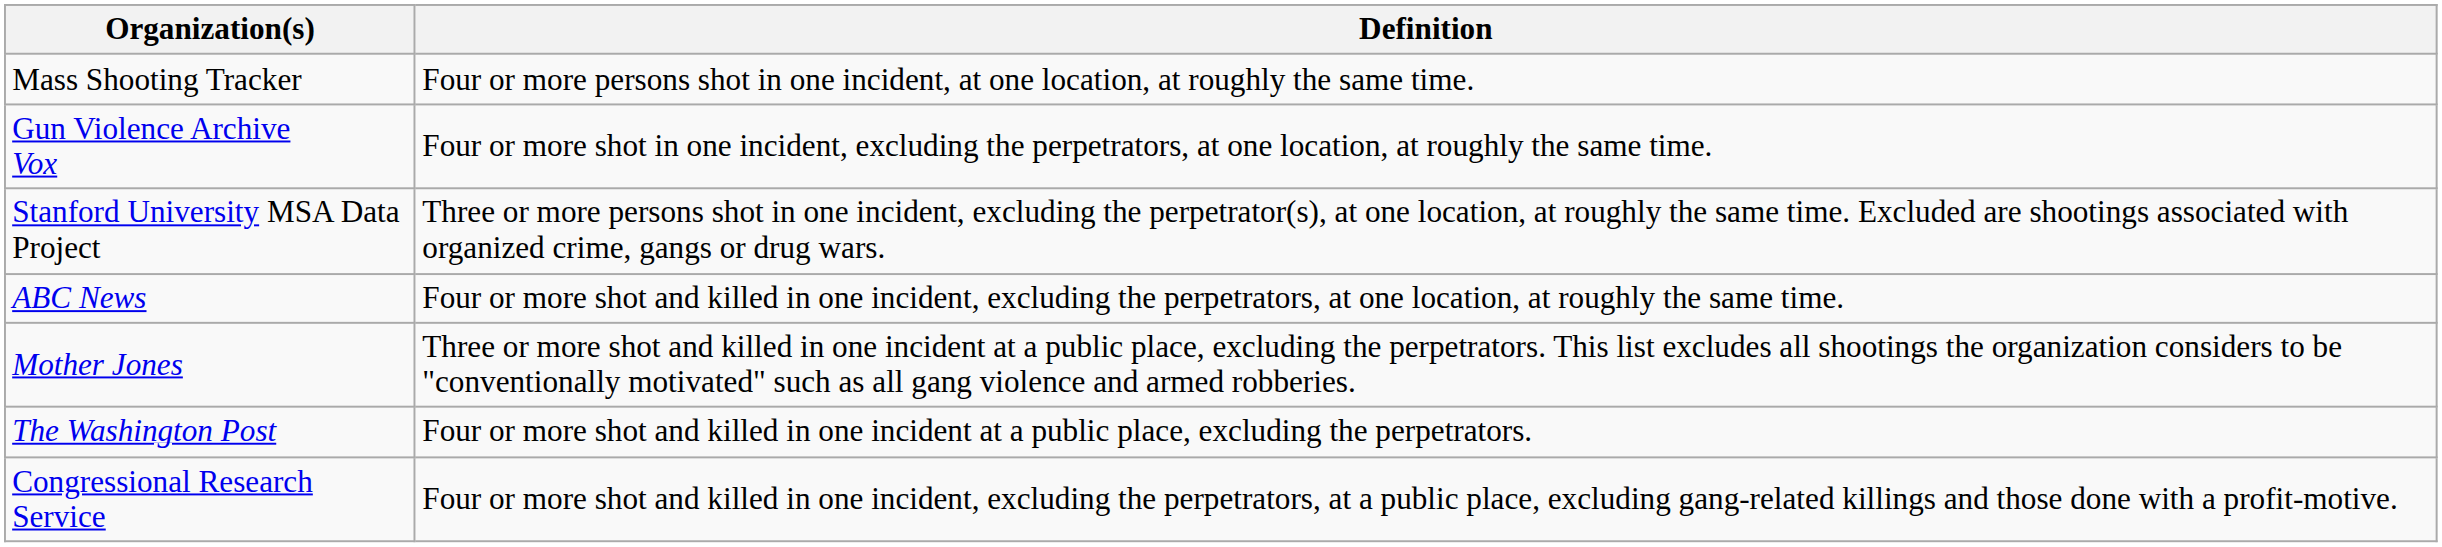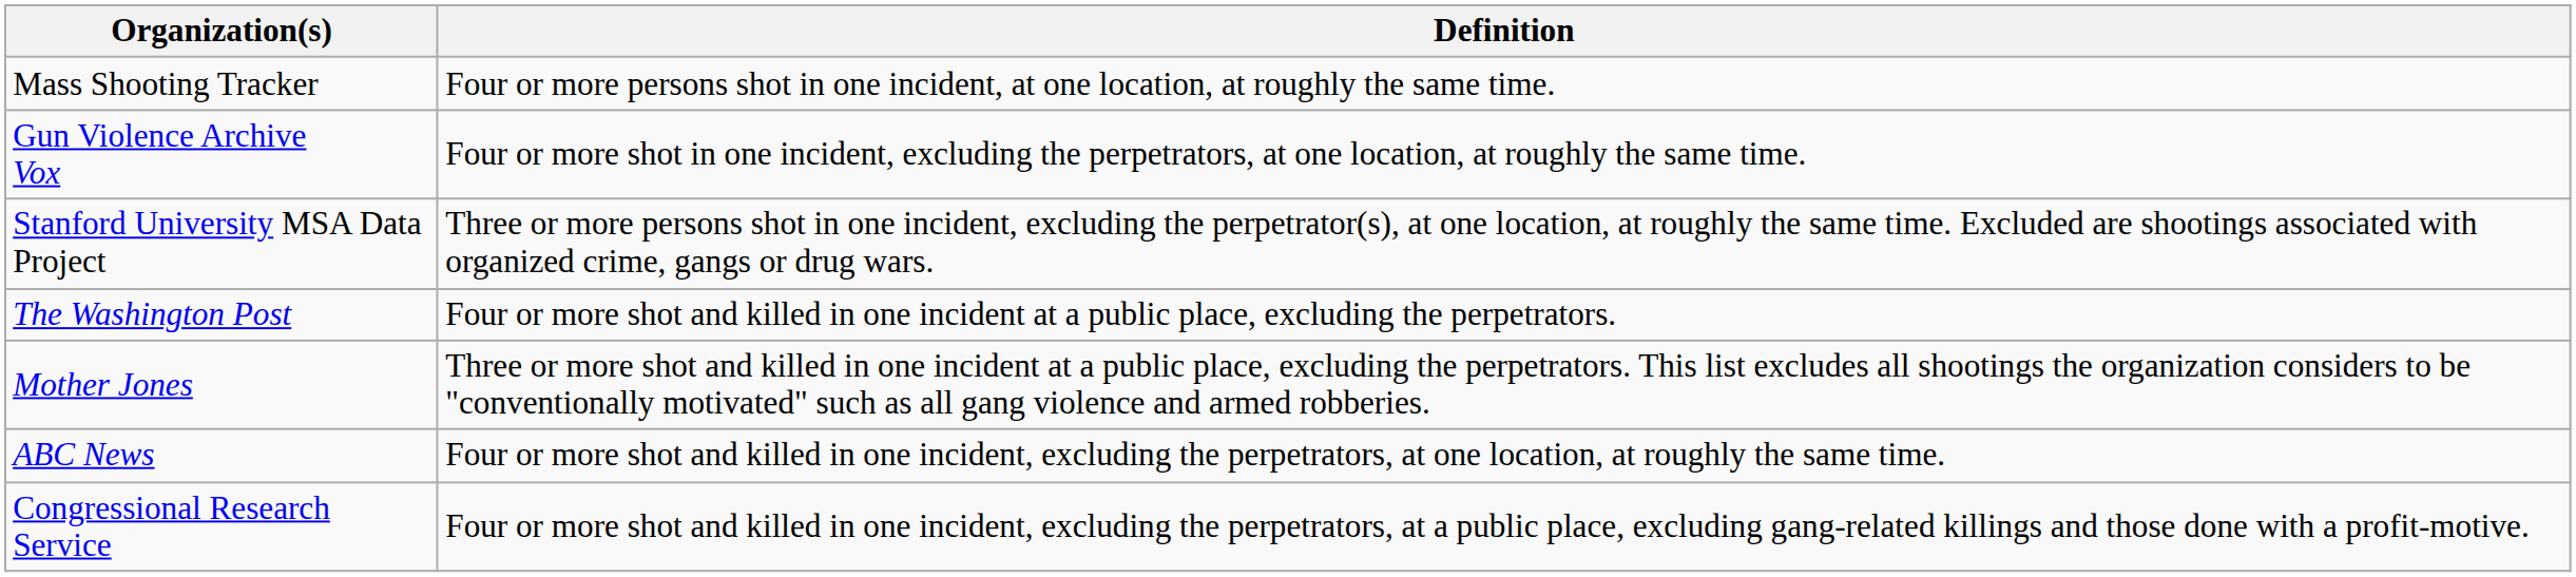rows swapped: ABC News <-> The Washington Post
